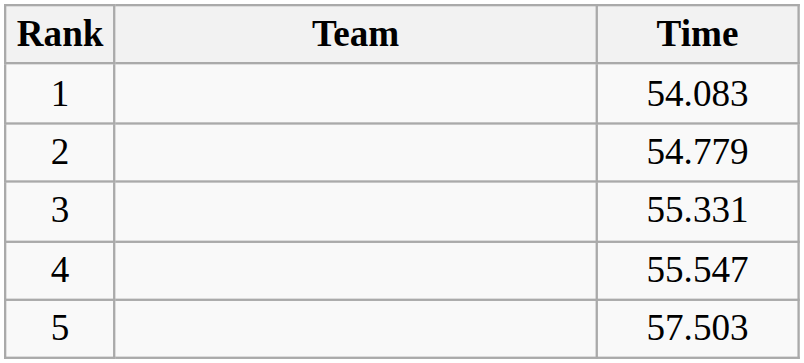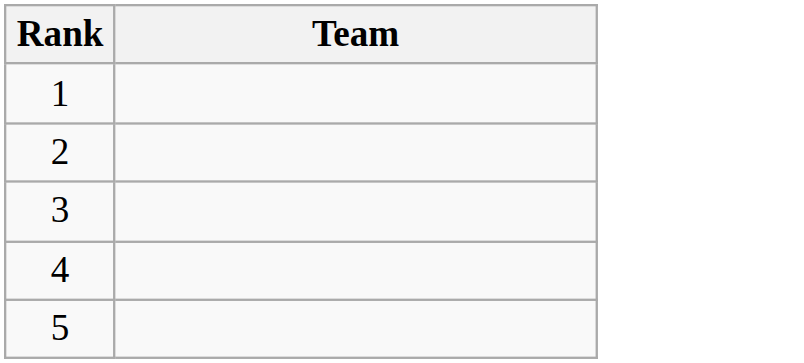- column: Time | 54.083 | 54.779 | 55.331 | 55.547 | 57.503
